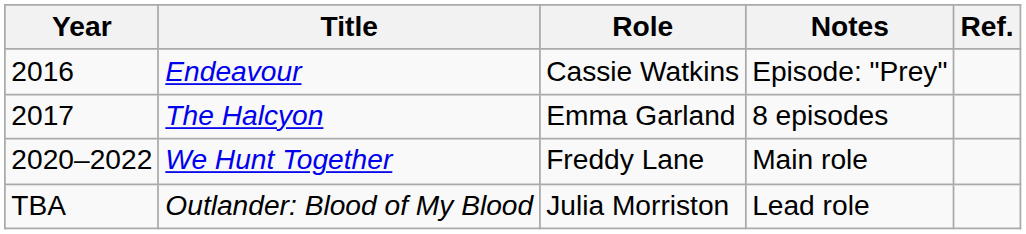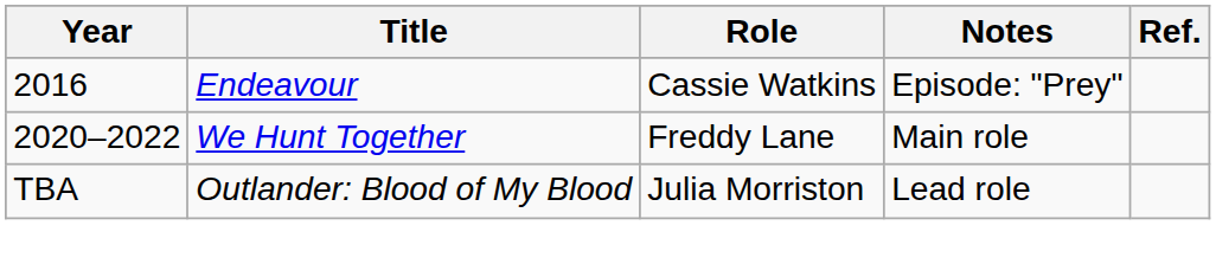- row: 2017 | The Halcyon | Emma Garland | 8 episodes
